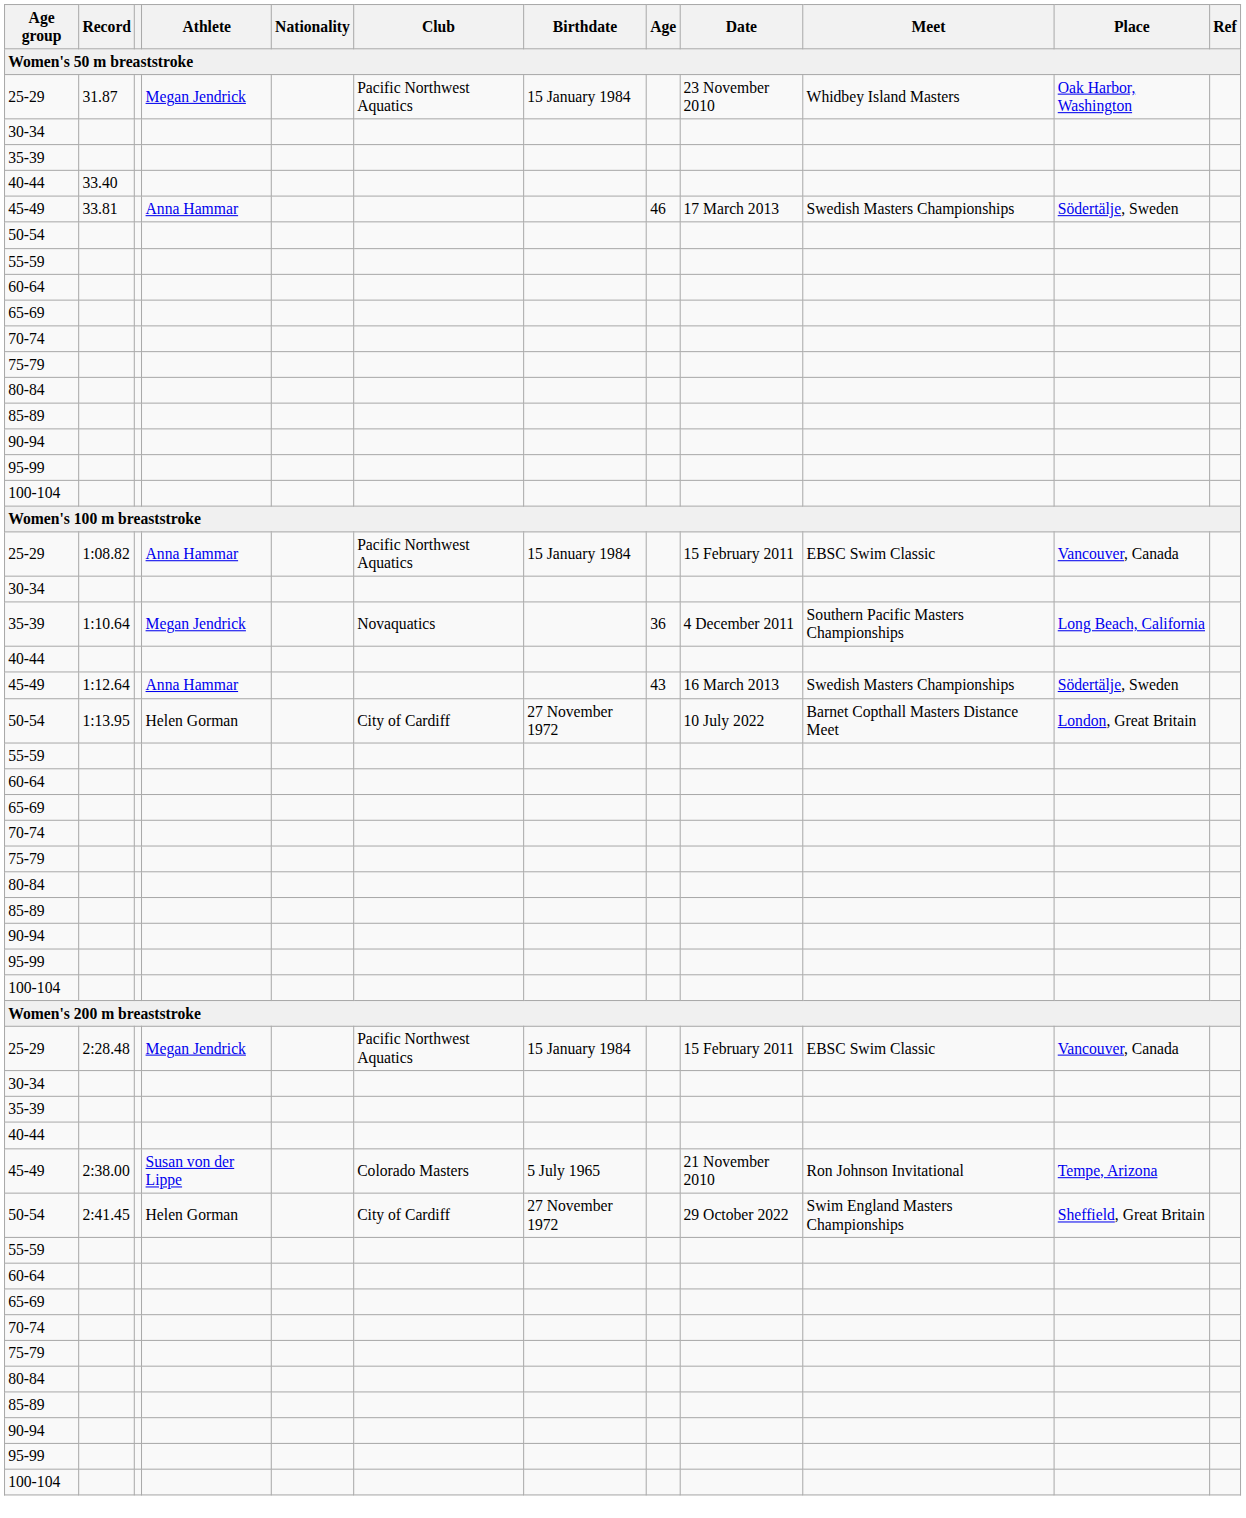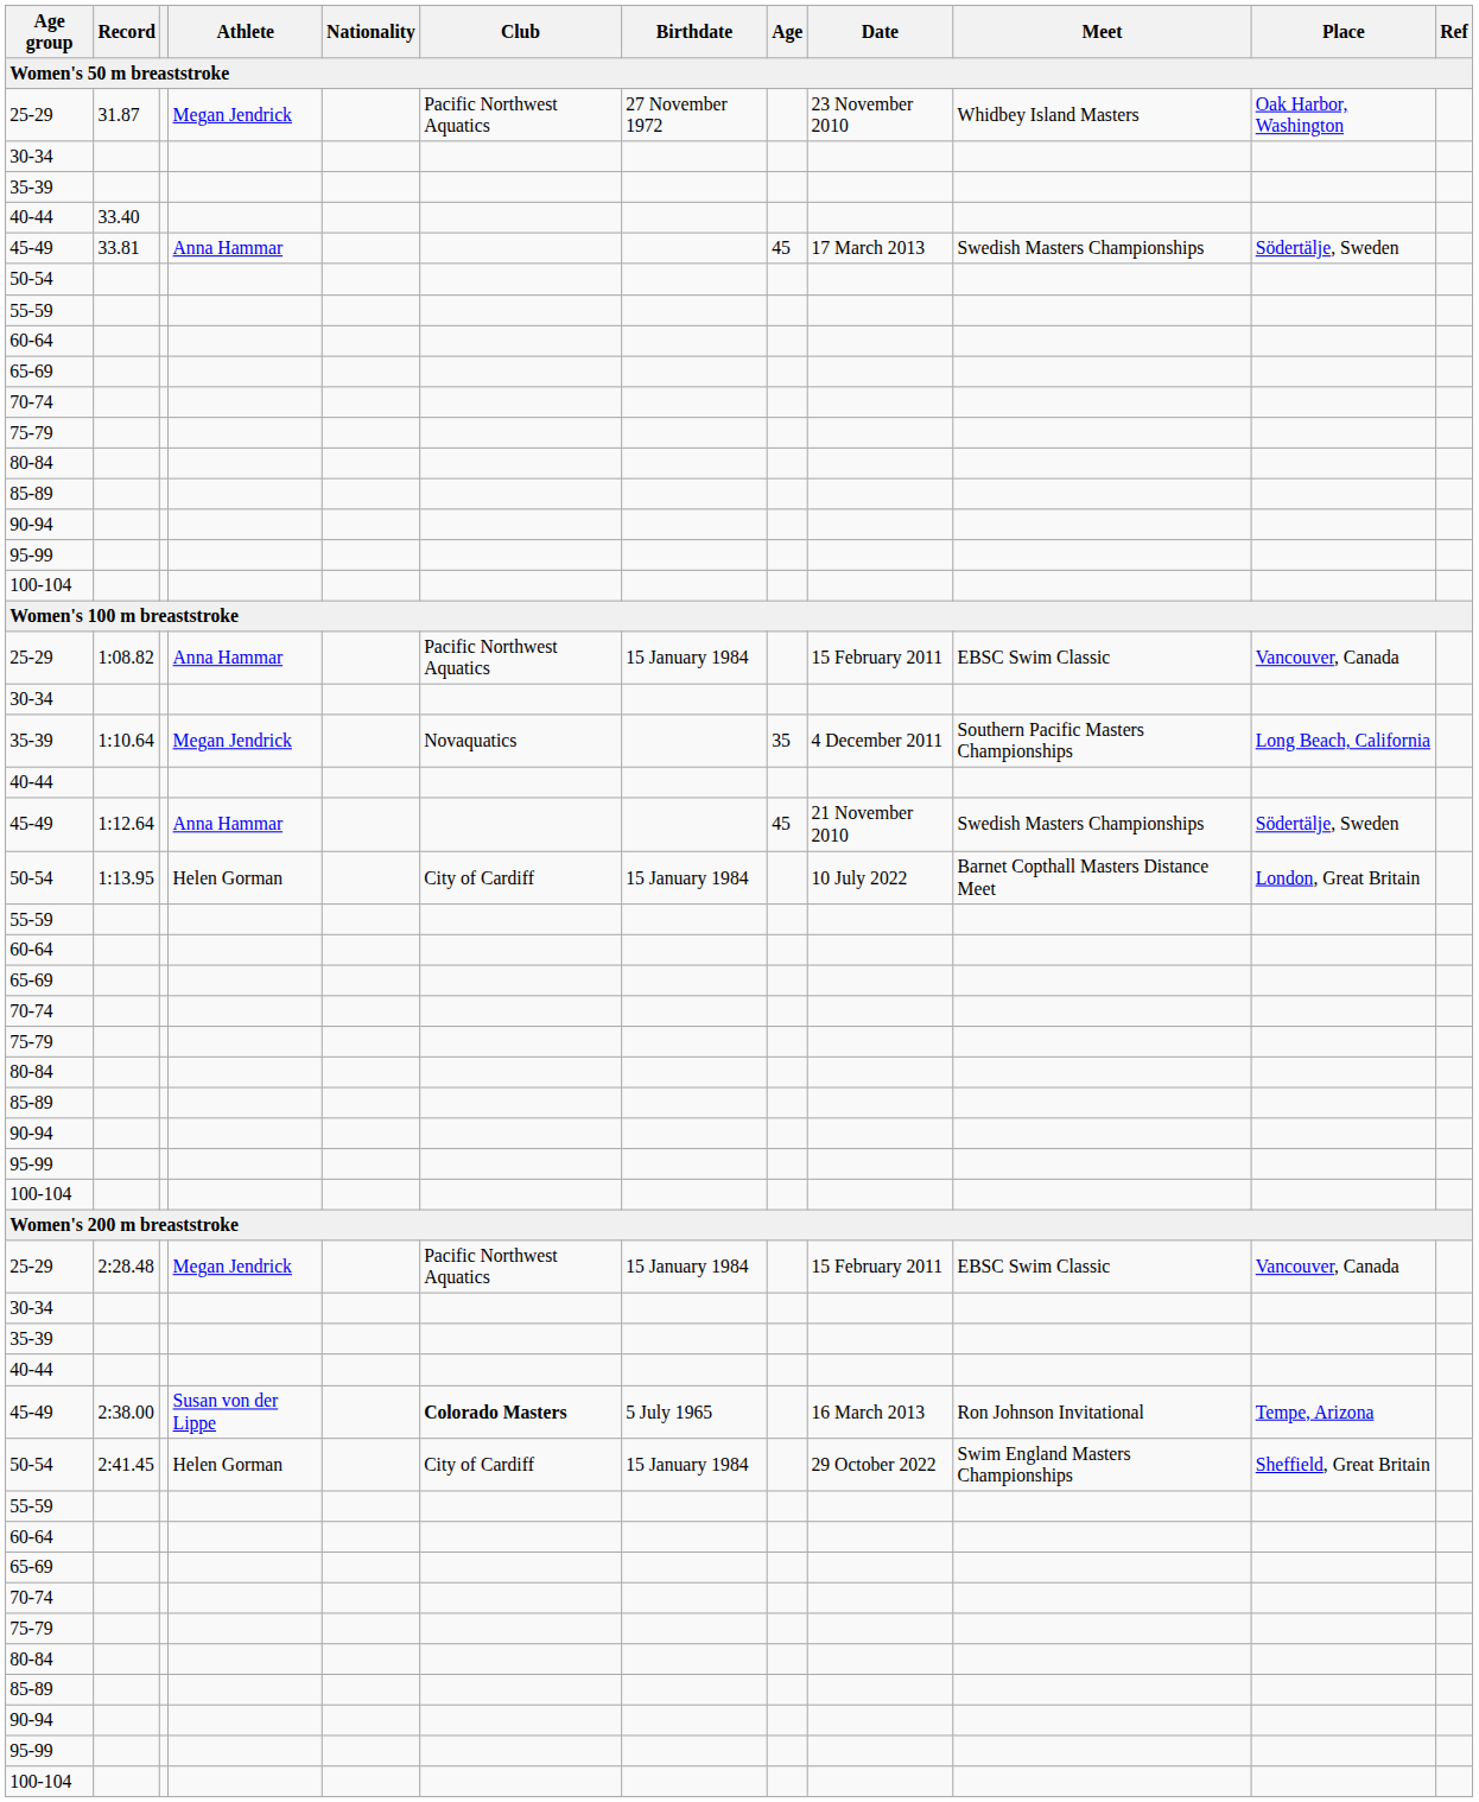25-29 / 31.87 | Birthdate: 15 January 1984 -> 27 November 1972
45-49 / 33.81 | Age: 46 -> 45
35-39 / 1:10.64 | Age: 36 -> 35
45-49 / 1:12.64 | Age: 43 -> 45
45-49 / 1:12.64 | Date: 16 March 2013 -> 21 November 2010
50-54 / 1:13.95 | Birthdate: 27 November 1972 -> 15 January 1984
45-49 / 2:38.00 | Club: normal -> bold
45-49 / 2:38.00 | Date: 21 November 2010 -> 16 March 2013
50-54 / 2:41.45 | Birthdate: 27 November 1972 -> 15 January 1984
